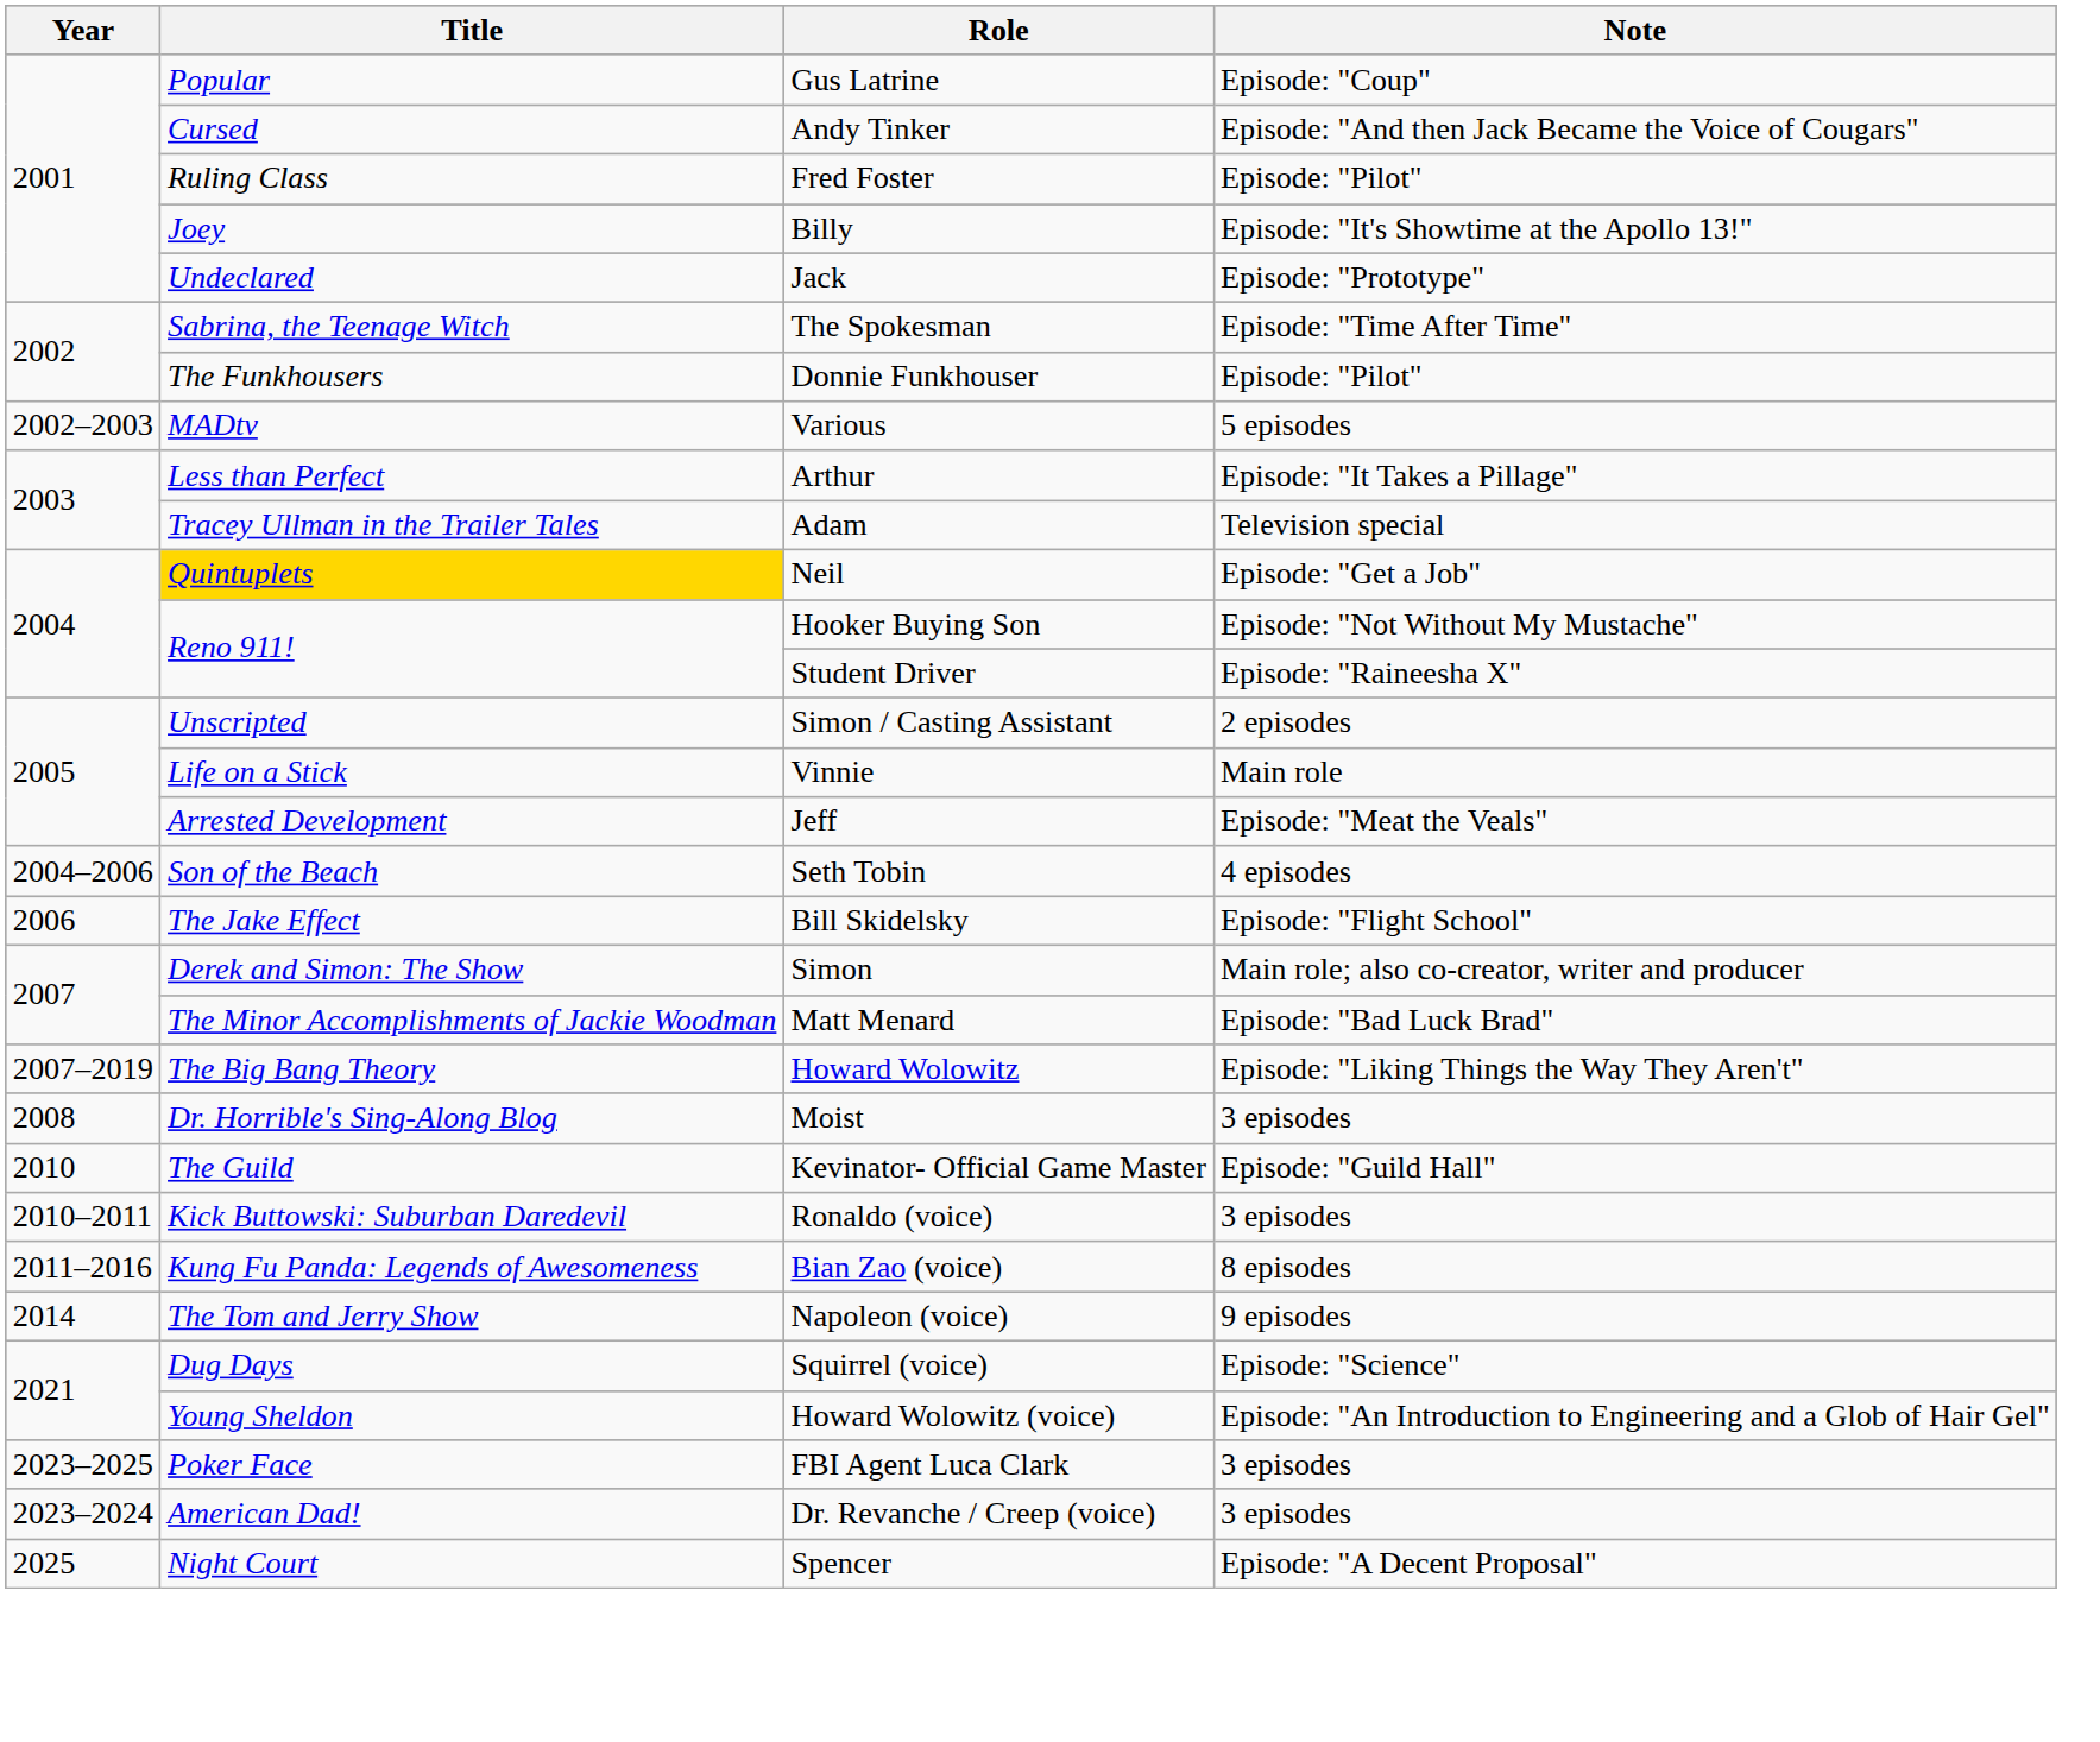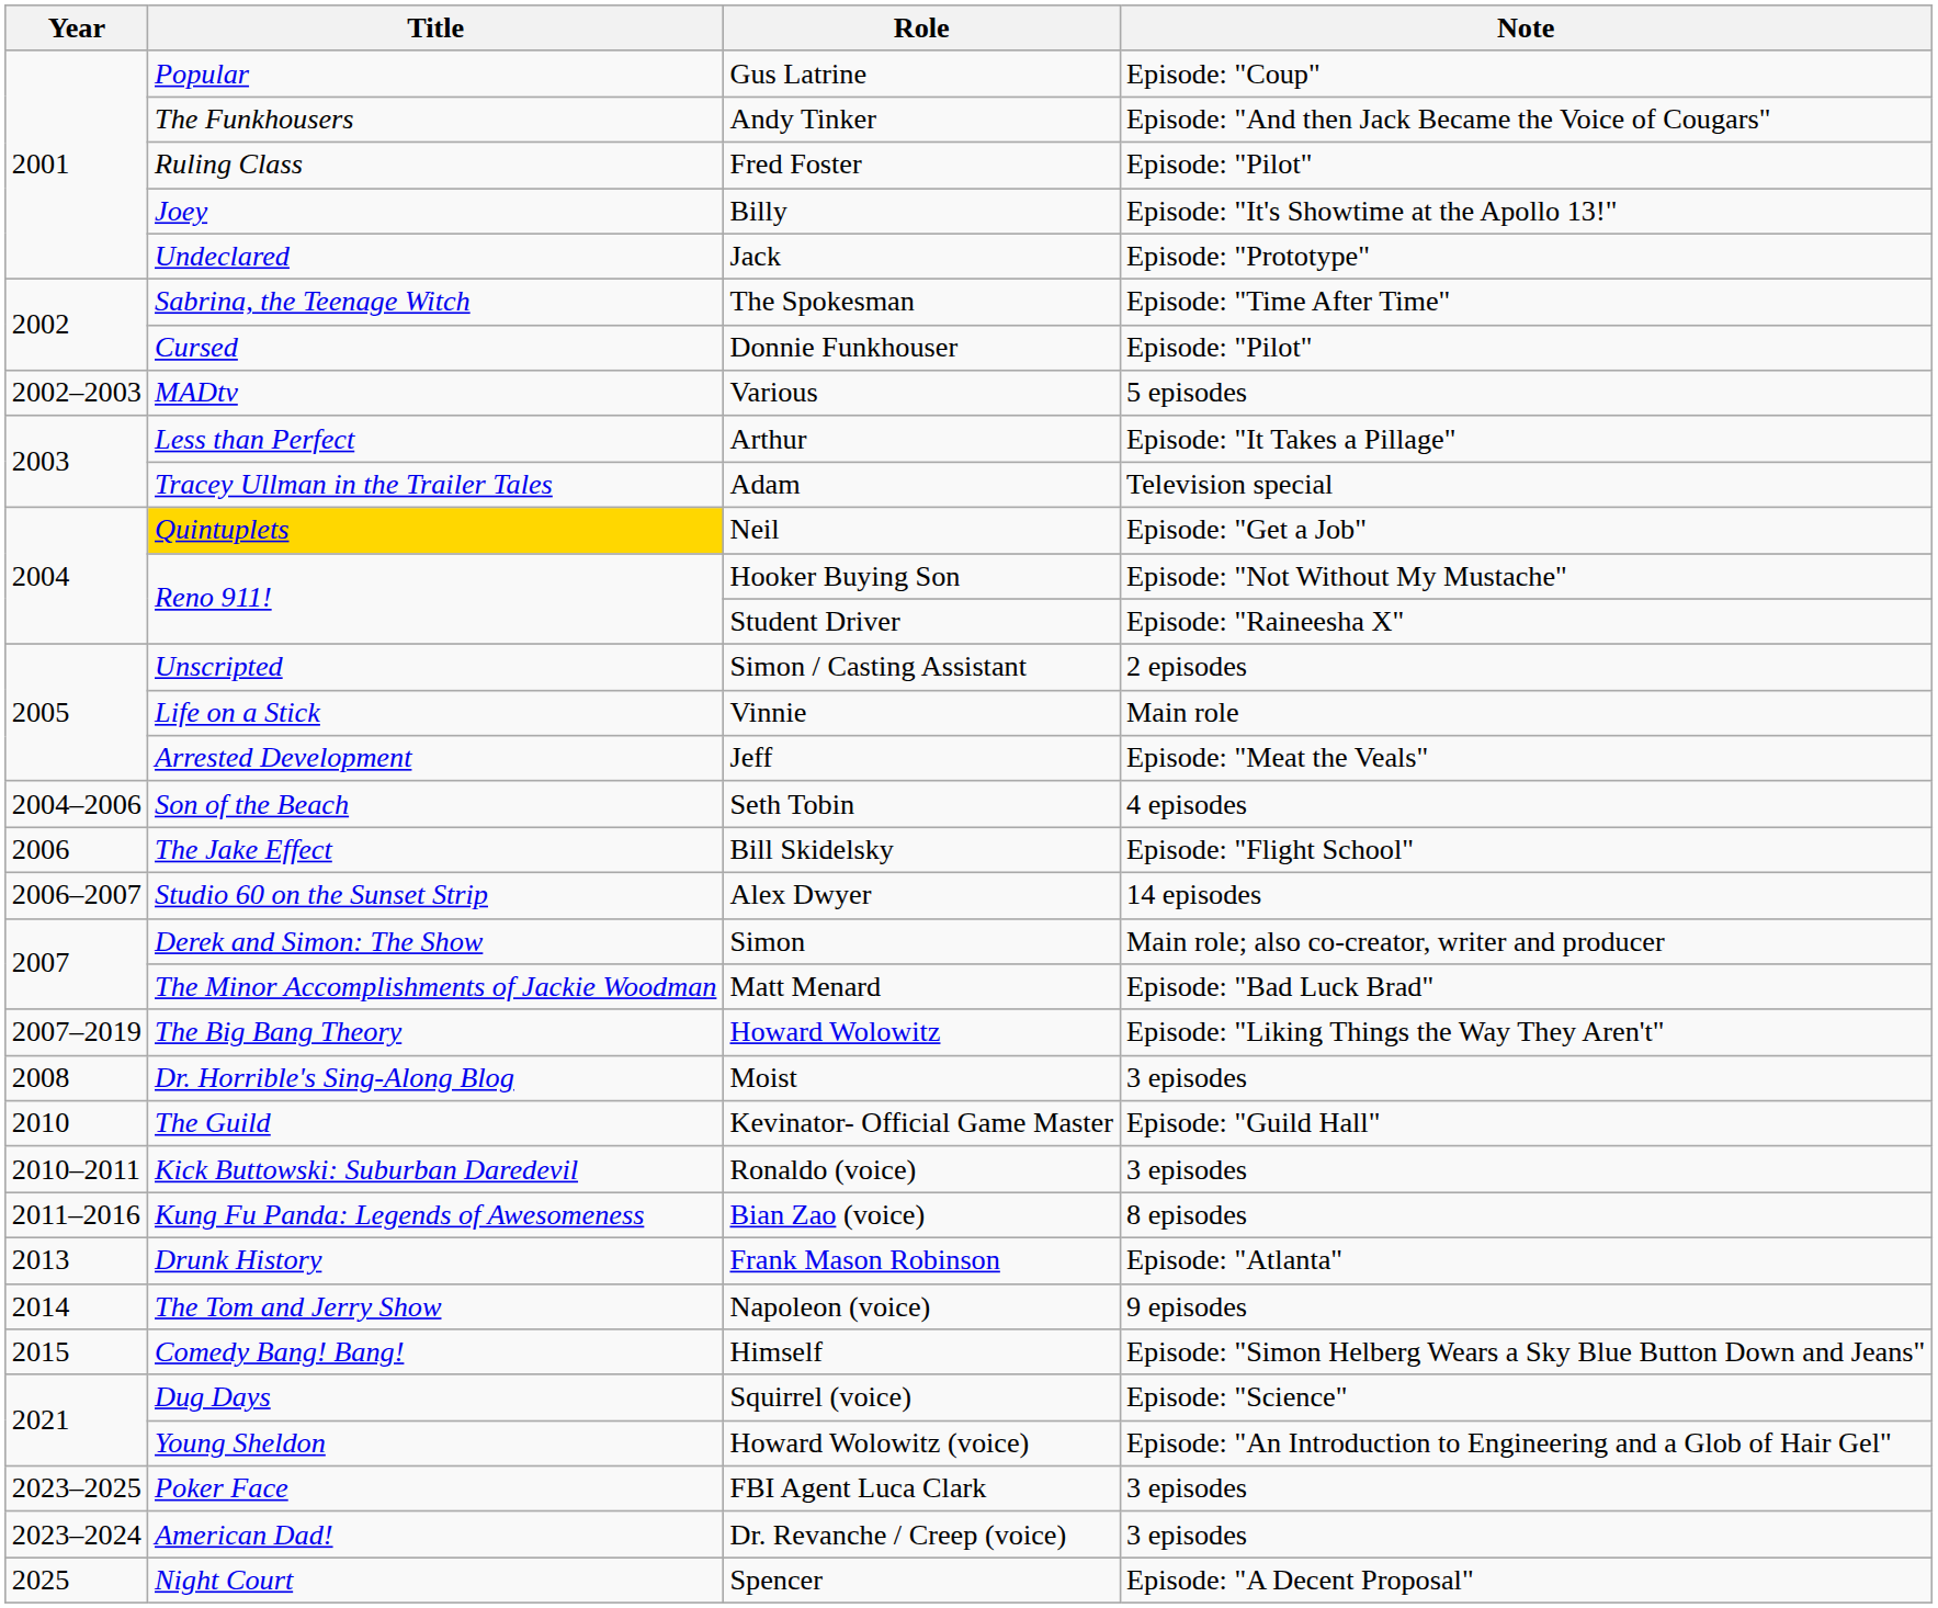Andy Tinker | Title: Cursed -> The Funkhousers
Donnie Funkhouser | Title: The Funkhousers -> Cursed
+ row: 2006–2007 | Studio 60 on the Sunset Strip | Alex Dwyer | 14 episodes
+ row: 2013 | Drunk History | Frank Mason Robinson | Episode: "Atlanta"
+ row: 2015 | Comedy Bang! Bang! | Himself | Episode: "Simon Helberg Wears a Sky Blue Button Down and Jeans"
